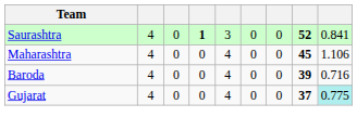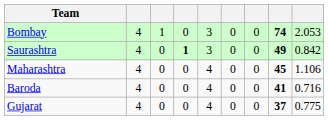+ row: Bombay | 4 | 1 | 0 | 3 | 0 | 0 | 74 | 2.053
Saurashtra | column 8: 52 -> 49
Saurashtra | column 9: 0.841 -> 0.842
Baroda | column 8: 39 -> 41
Gujarat | column 9: paleturquoise background -> no background
